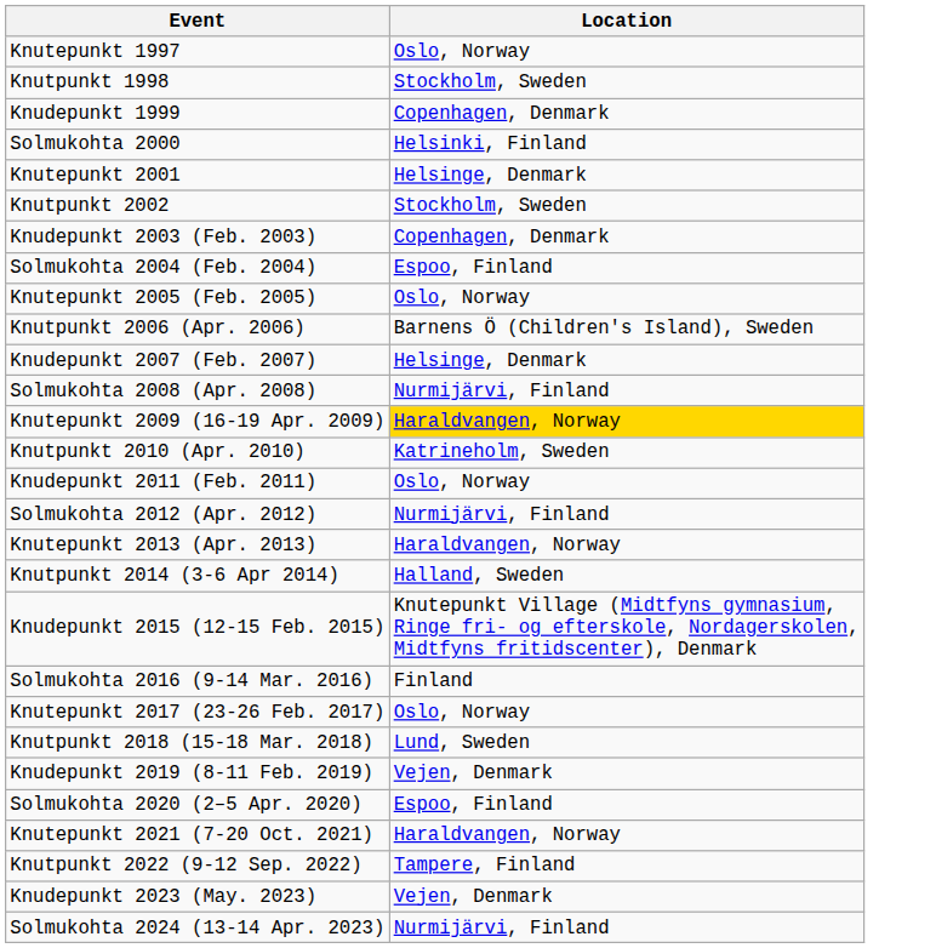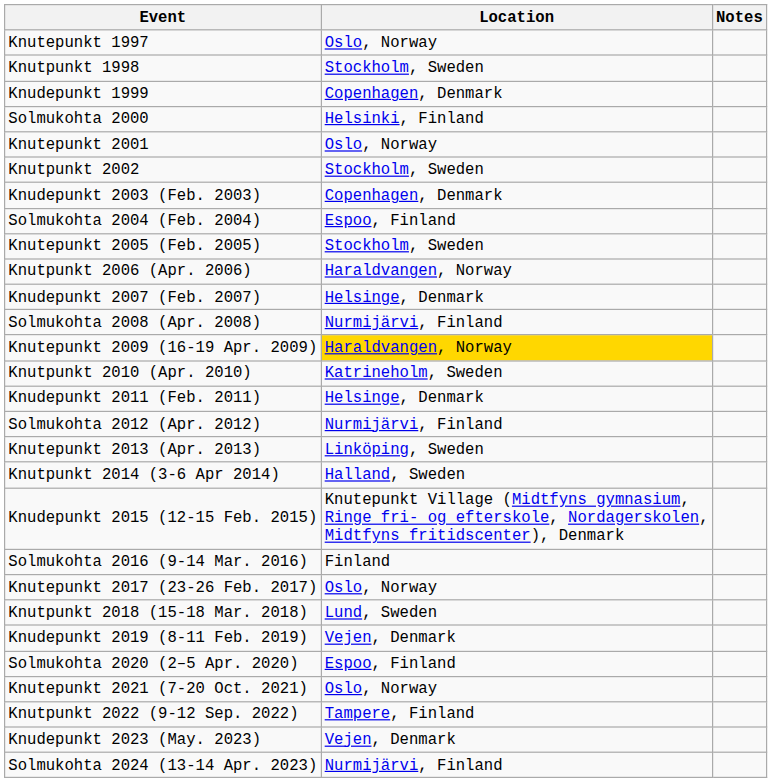+ column: Notes
Knutepunkt 2001 | Location: Helsinge, Denmark -> Oslo, Norway
Knutepunkt 2005 (Feb. 2005) | Location: Oslo, Norway -> Stockholm, Sweden
Knutpunkt 2006 (Apr. 2006) | Location: Barnens Ö (Children's Island), Sweden -> Haraldvangen, Norway
Knudepunkt 2011 (Feb. 2011) | Location: Oslo, Norway -> Helsinge, Denmark
Knutepunkt 2013 (Apr. 2013) | Location: Haraldvangen, Norway -> Linköping, Sweden
Knutepunkt 2021 (7-20 Oct. 2021) | Location: Haraldvangen, Norway -> Oslo, Norway
